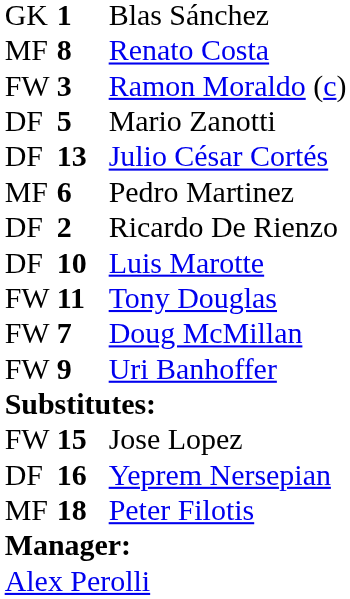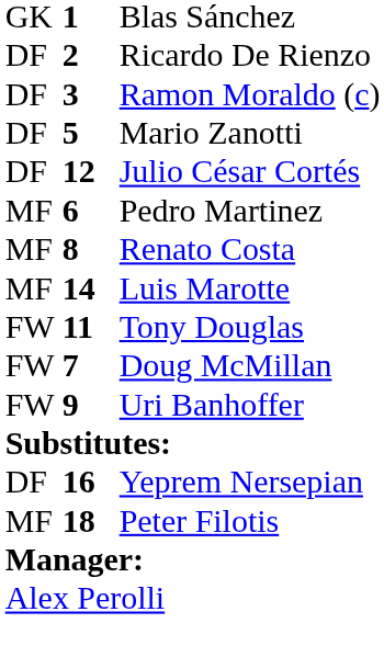rows swapped: Ricardo De Rienzo <-> Renato Costa
Ramon Moraldo (c) | column 1: FW -> DF
Julio César Cortés | column 2: 13 -> 12
Luis Marotte | column 1: DF -> MF
Luis Marotte | column 2: 10 -> 14
- row: FW | 15 | Jose Lopez
